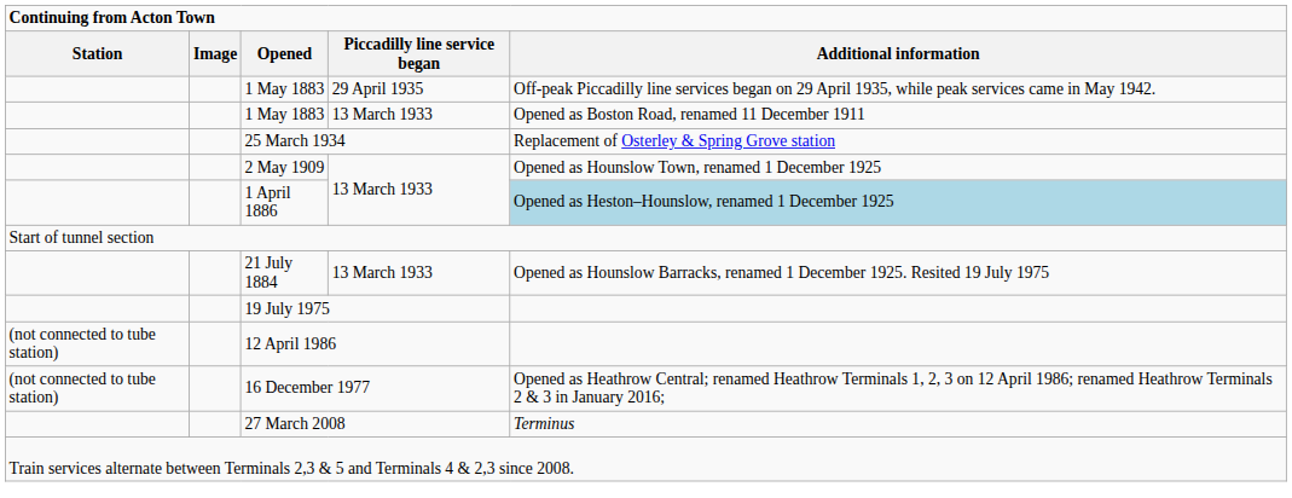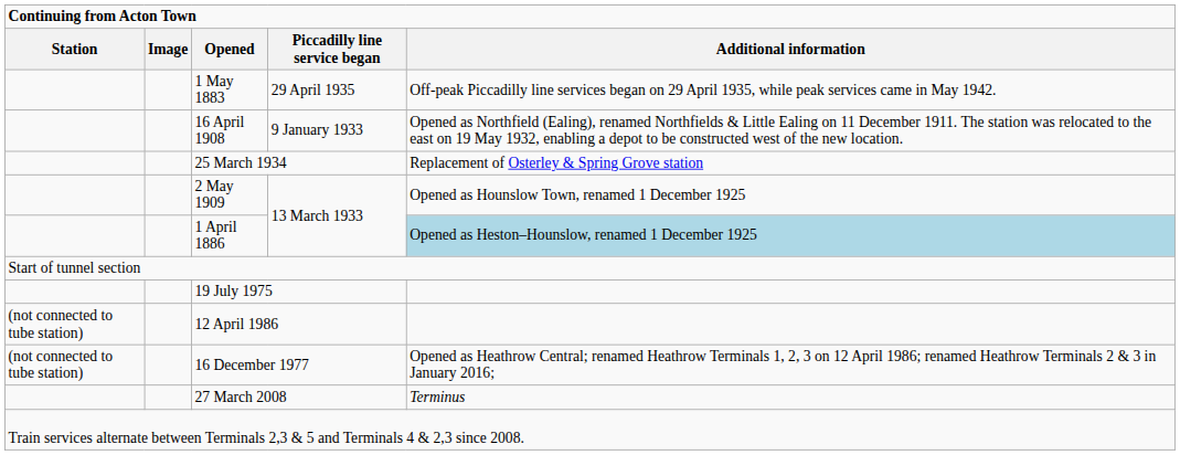+ row: 16 April 1908 | 9 January 1933 | Opened as Northfield (Ealing), renamed Northfields & Little Ealing on 11 December 1911. The station was relocated to the east on 19 May 1932, enabling a depot to be constructed west of the new location.
- row: 1 May 1883 | 13 March 1933 | Opened as Boston Road, renamed 11 December 1911
- row: 21 July 1884 | 13 March 1933 | Opened as Hounslow Barracks, renamed 1 December 1925. Resited 19 July 1975
